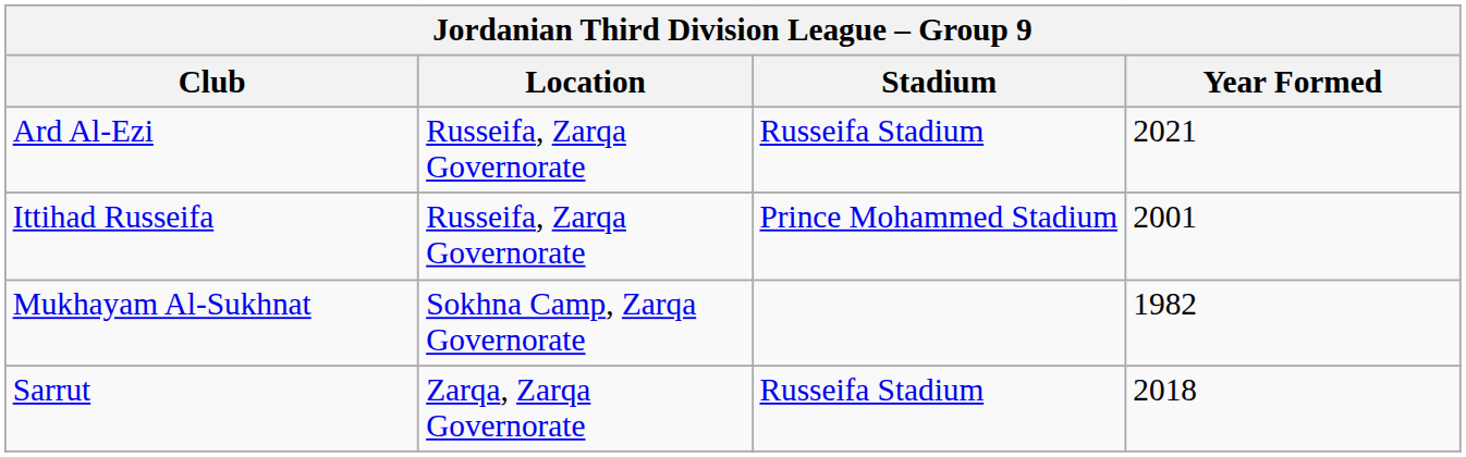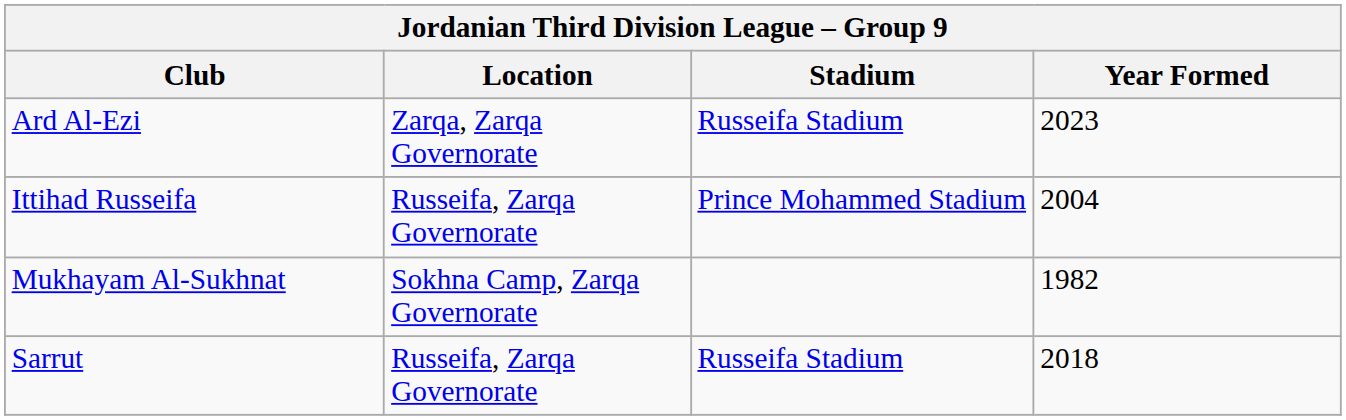Ard Al-Ezi | Location: Russeifa, Zarqa Governorate -> Zarqa, Zarqa Governorate
Ard Al-Ezi | Year Formed: 2021 -> 2023
Ittihad Russeifa | Year Formed: 2001 -> 2004
Sarrut | Location: Zarqa, Zarqa Governorate -> Russeifa, Zarqa Governorate
